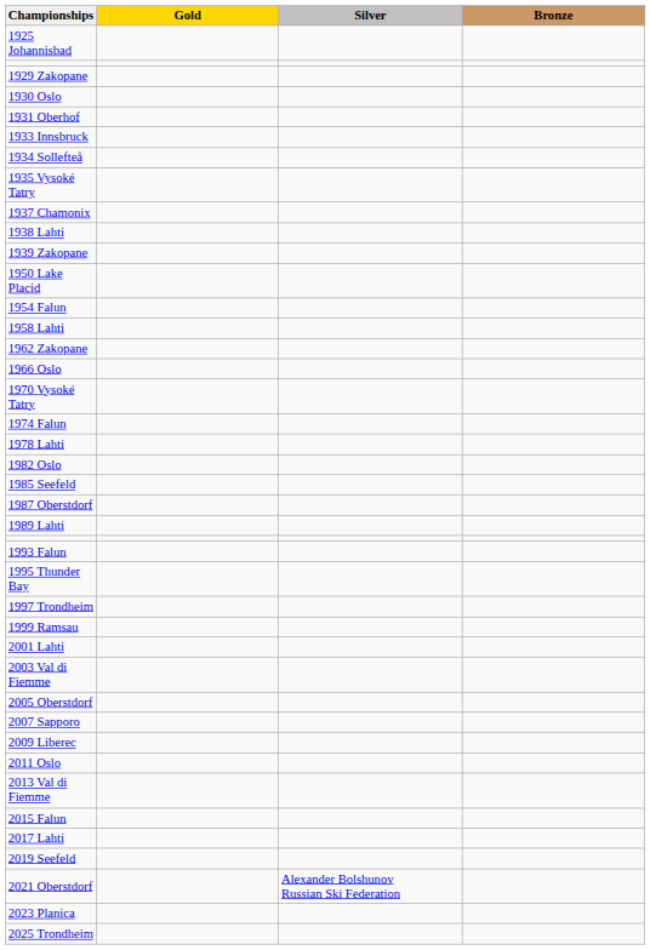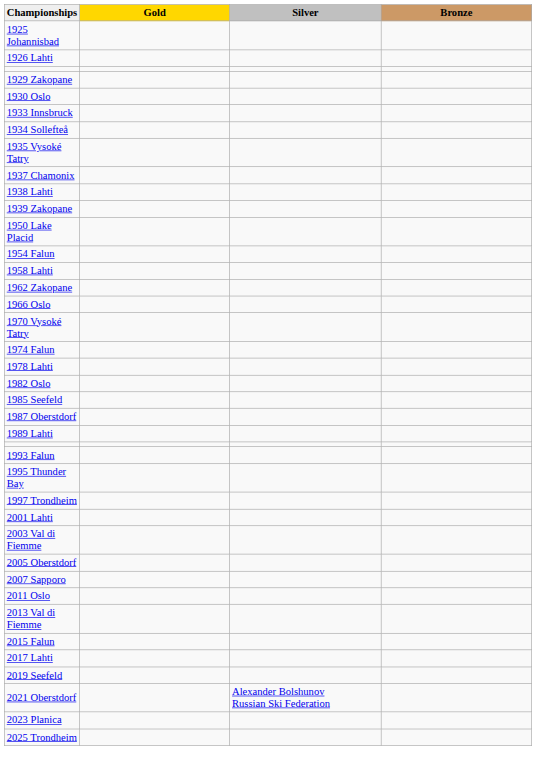+ row: 1926 Lahti
- row: 1931 Oberhof
- row: 1999 Ramsau
- row: 2009 Liberec
